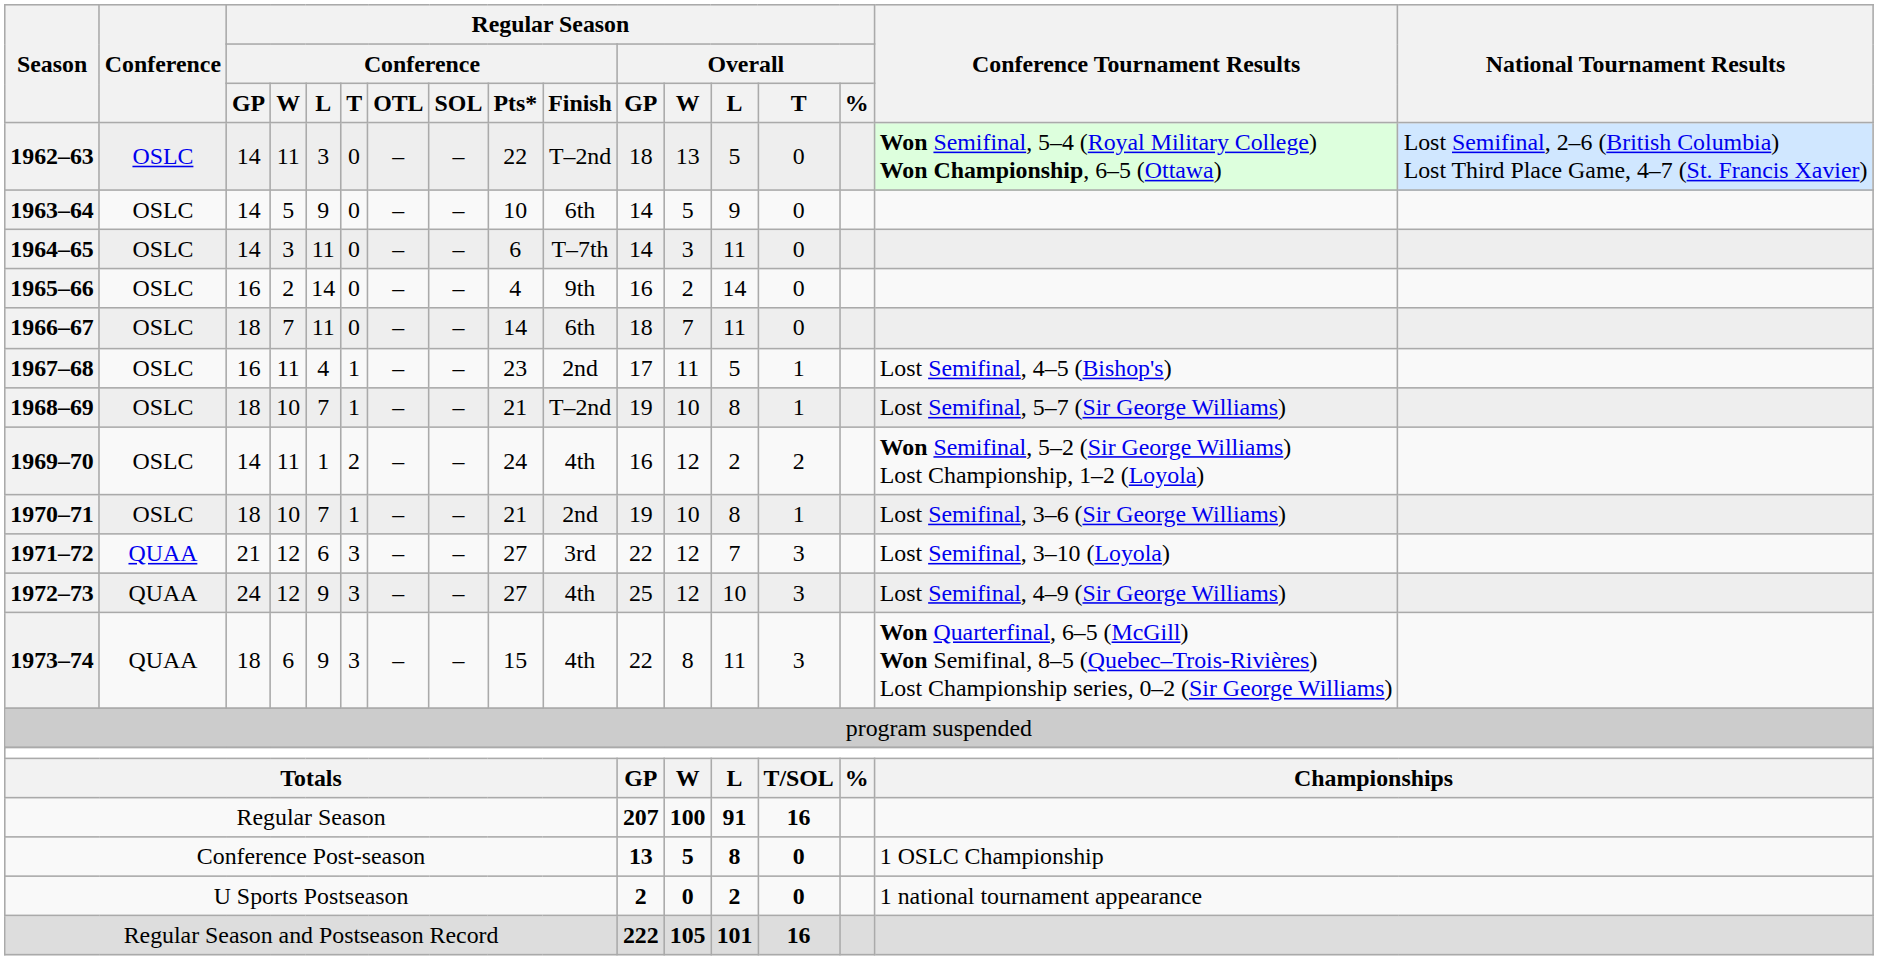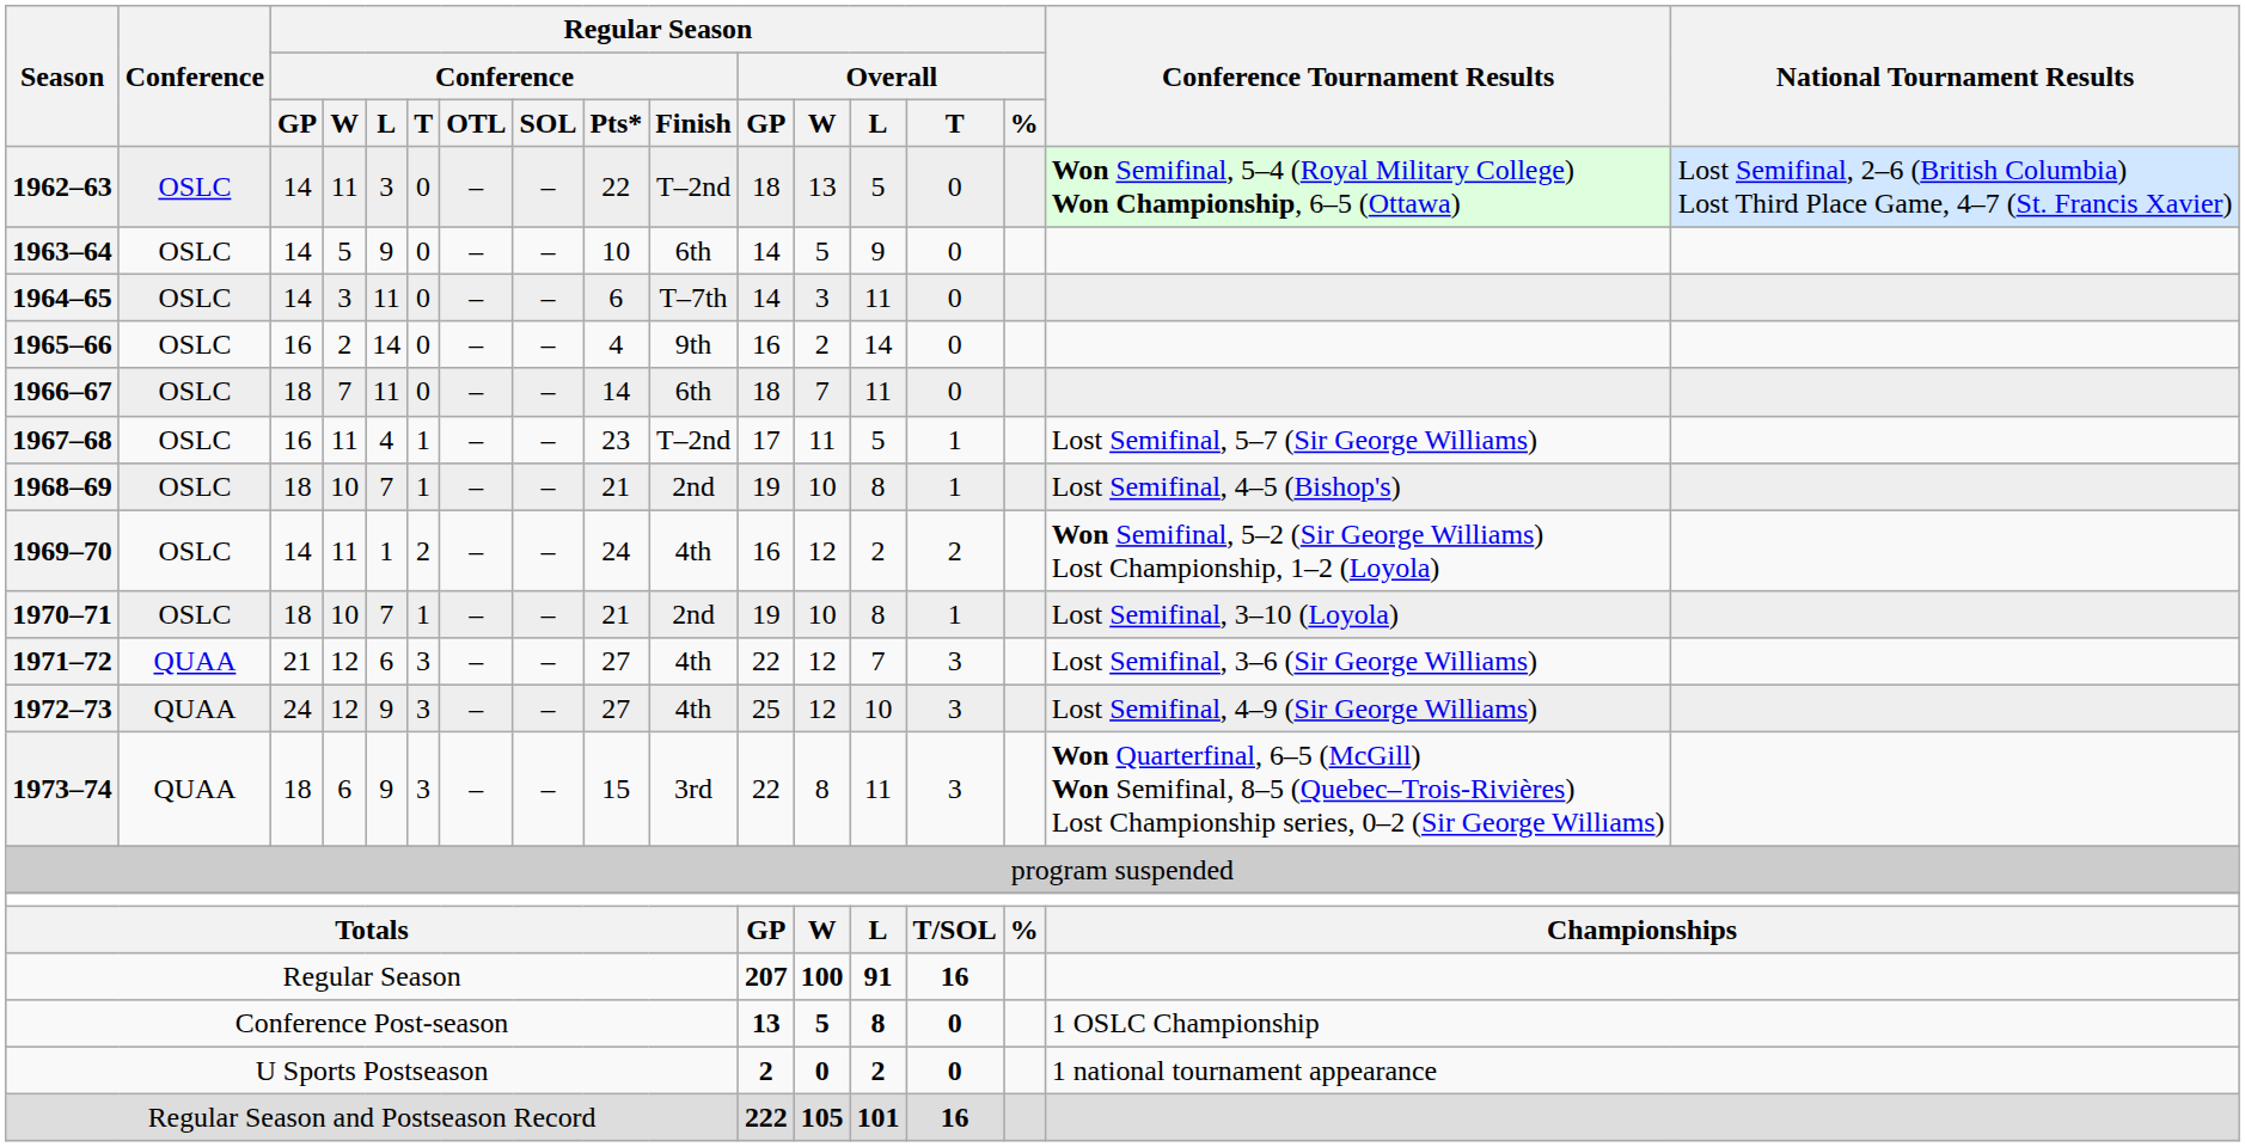1967–68 | Regular Season / Conference / Finish: 2nd -> T–2nd
1967–68 | Conference Tournament Results: Lost Semifinal, 4–5 (Bishop's) -> Lost Semifinal, 5–7 (Sir George Williams)
1968–69 | Regular Season / Conference / Finish: T–2nd -> 2nd
1968–69 | Conference Tournament Results: Lost Semifinal, 5–7 (Sir George Williams) -> Lost Semifinal, 4–5 (Bishop's)
1970–71 | Conference Tournament Results: Lost Semifinal, 3–6 (Sir George Williams) -> Lost Semifinal, 3–10 (Loyola)
1971–72 | Regular Season / Conference / Finish: 3rd -> 4th
1971–72 | Conference Tournament Results: Lost Semifinal, 3–10 (Loyola) -> Lost Semifinal, 3–6 (Sir George Williams)
1973–74 | Regular Season / Conference / Finish: 4th -> 3rd
